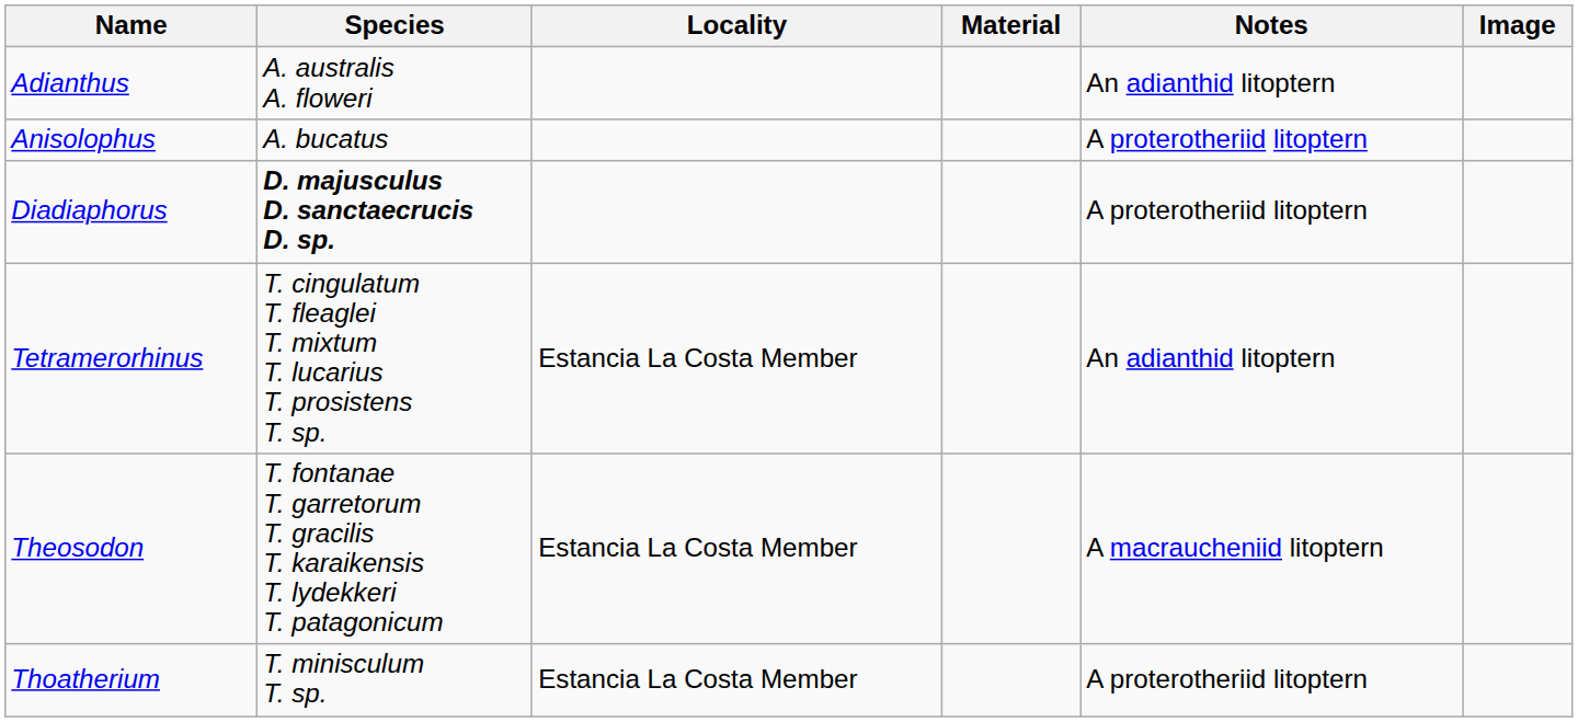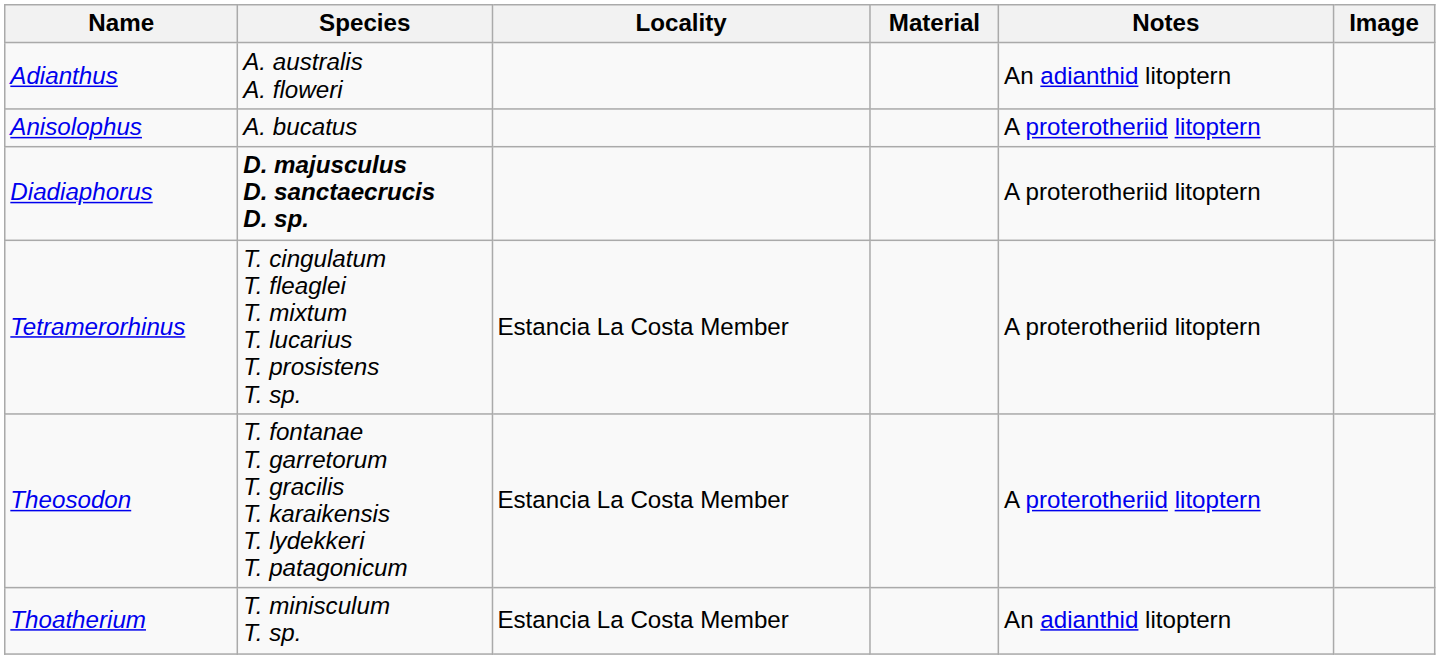Tetramerorhinus | Notes: An adianthid litoptern -> A proterotheriid litoptern
Theosodon | Notes: A macraucheniid litoptern -> A proterotheriid litoptern
Thoatherium | Notes: A proterotheriid litoptern -> An adianthid litoptern
